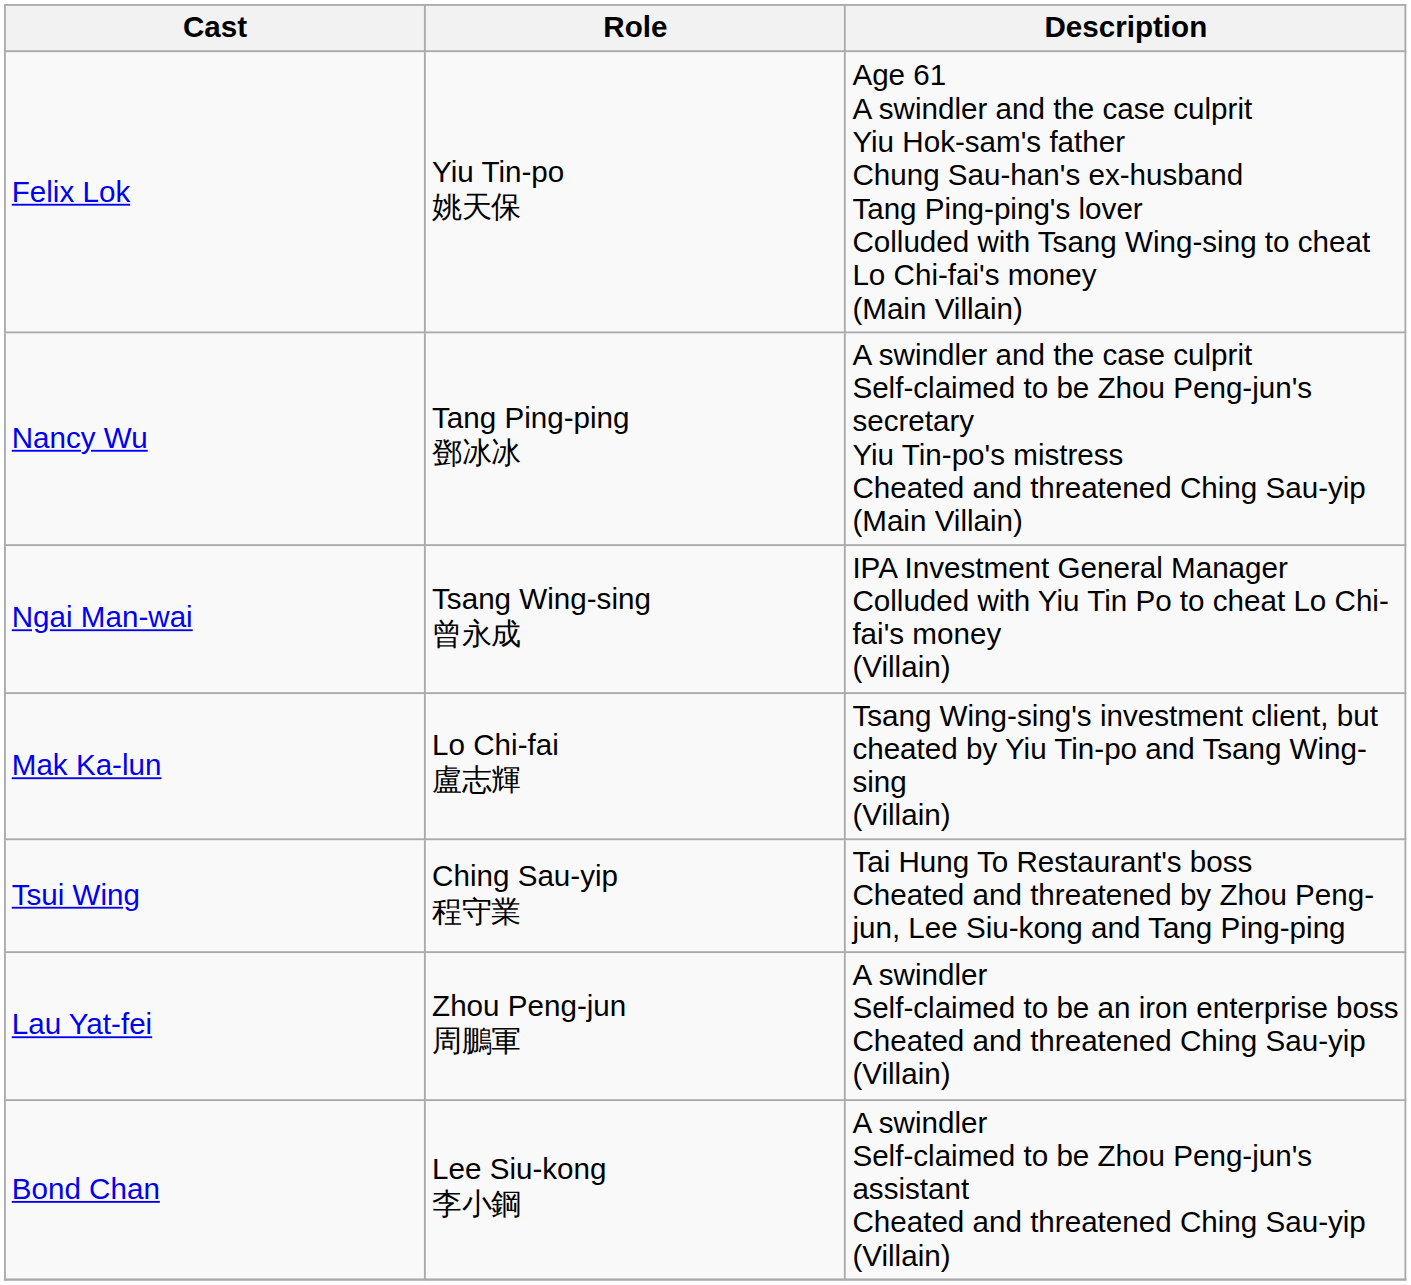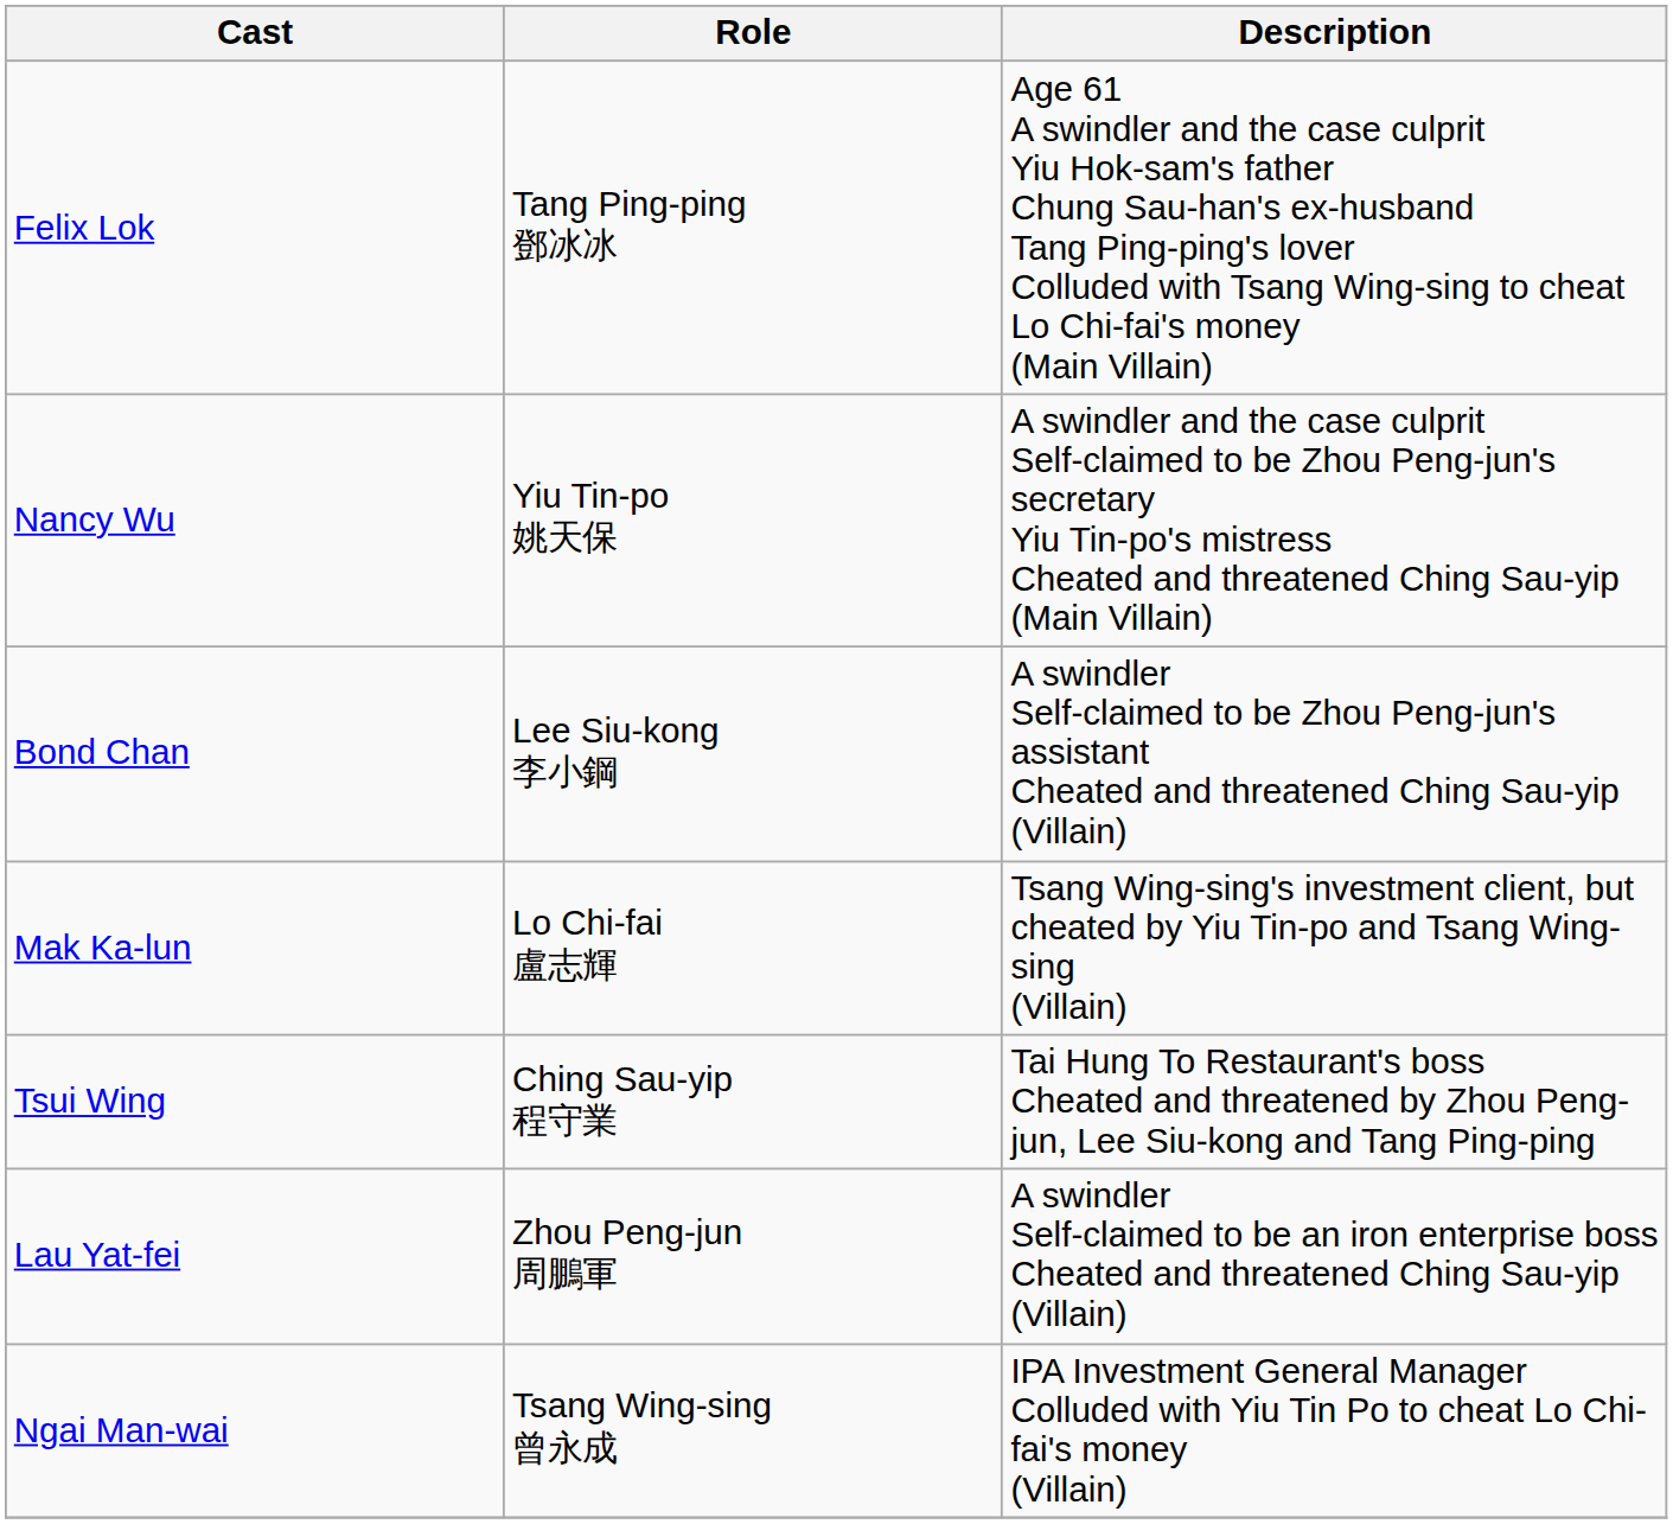Felix Lok | Role: Yiu Tin-po 姚天保 -> Tang Ping-ping 鄧冰冰
Nancy Wu | Role: Tang Ping-ping 鄧冰冰 -> Yiu Tin-po 姚天保
rows swapped: Ngai Man-wai <-> Bond Chan
